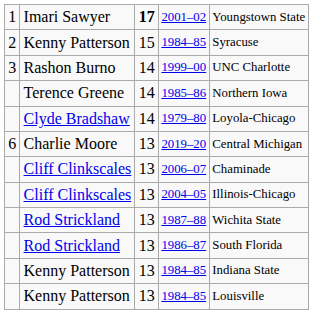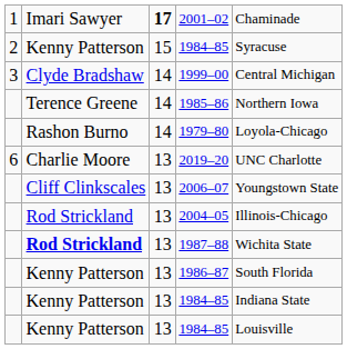2001–02 | column 5: Youngstown State -> Chaminade
1999–00 | column 2: Rashon Burno -> Clyde Bradshaw
1999–00 | column 5: UNC Charlotte -> Central Michigan
1979–80 | column 2: Clyde Bradshaw -> Rashon Burno
2019–20 | column 5: Central Michigan -> UNC Charlotte
2006–07 | column 5: Chaminade -> Youngstown State
2004–05 | column 2: Cliff Clinkscales -> Rod Strickland
1987–88 | column 2: normal -> bold
1986–87 | column 2: Rod Strickland -> Kenny Patterson
